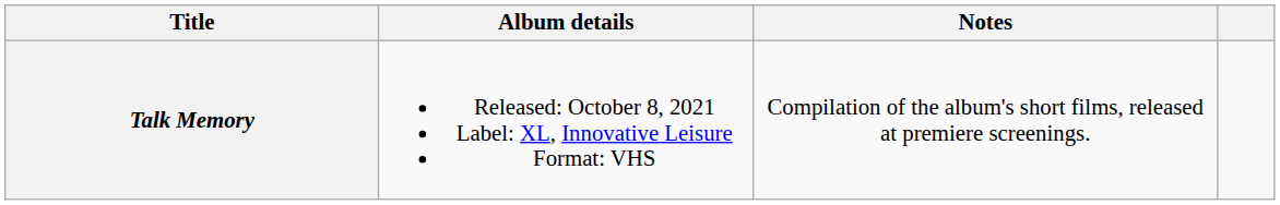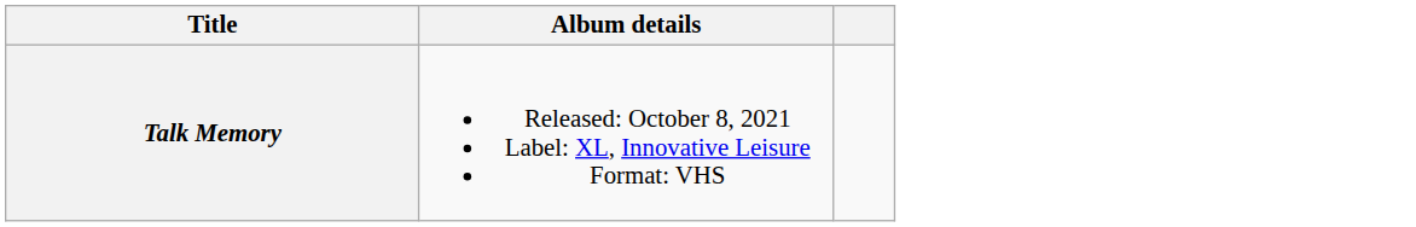- column: Notes | Compilation of the album's short films, released at premiere screenings.
